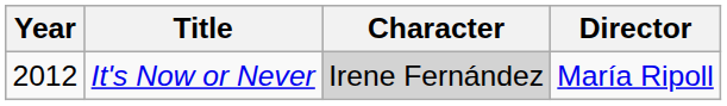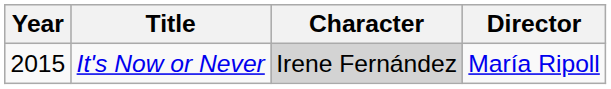It's Now or Never | Year: 2012 -> 2015
